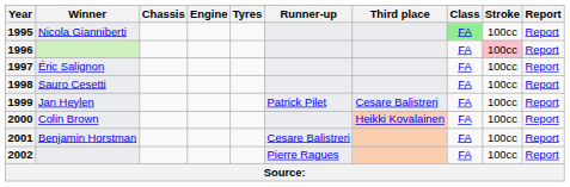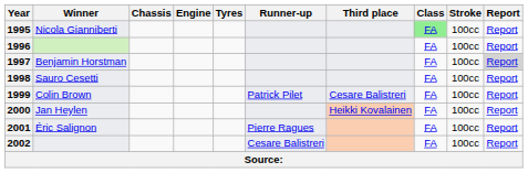1996 | Stroke: pink background -> no background
1997 | Winner: Éric Salignon -> Benjamin Horstman
1997 | Report: no background -> lightgrey background
1999 | Winner: Jan Heylen -> Colin Brown
2000 | Winner: Colin Brown -> Jan Heylen
2001 | Winner: Benjamin Horstman -> Éric Salignon
2001 | Runner-up: Cesare Balistreri -> Pierre Ragues
2002 | Runner-up: Pierre Ragues -> Cesare Balistreri
